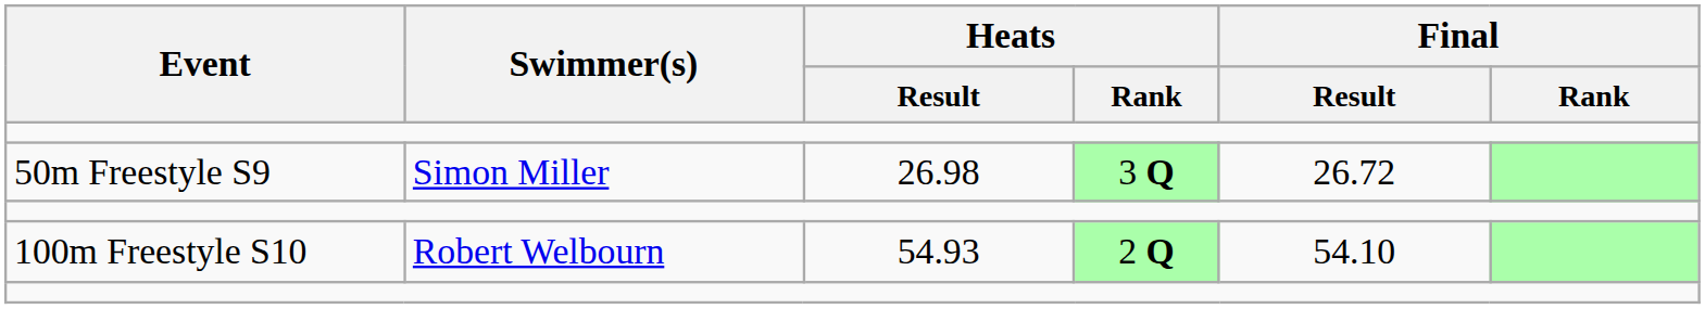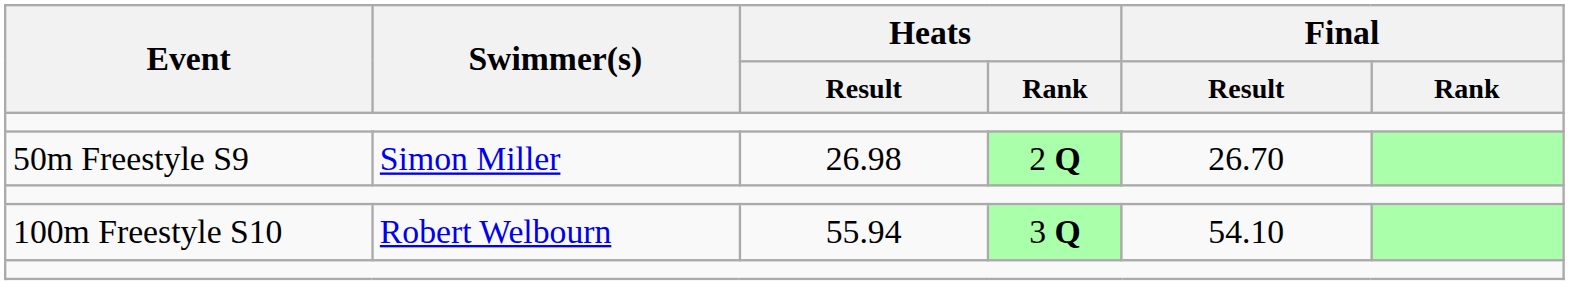50m Freestyle S9 | Heats / Rank: 3 Q -> 2 Q
50m Freestyle S9 | Final / Result: 26.72 -> 26.70
100m Freestyle S10 | Heats / Result: 54.93 -> 55.94
100m Freestyle S10 | Heats / Rank: 2 Q -> 3 Q
